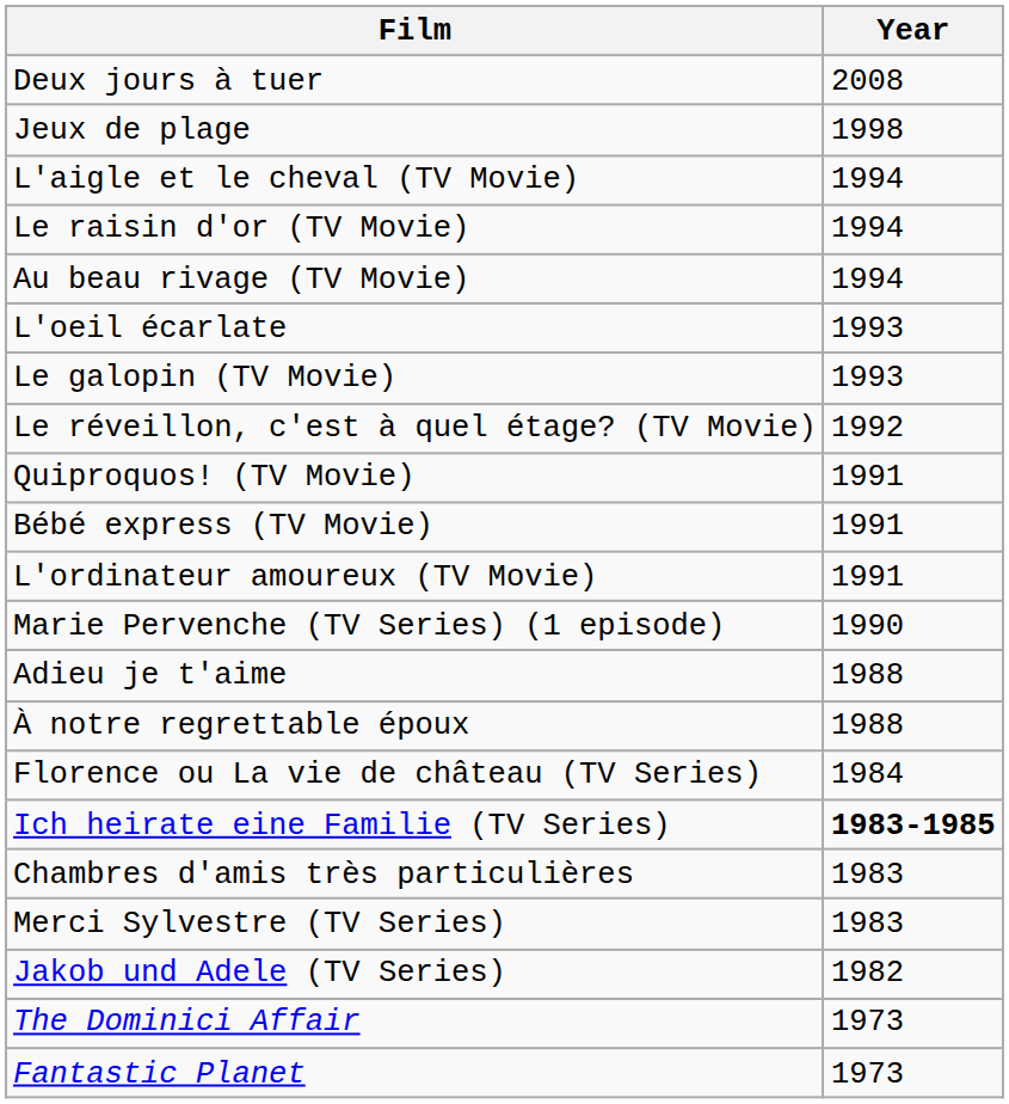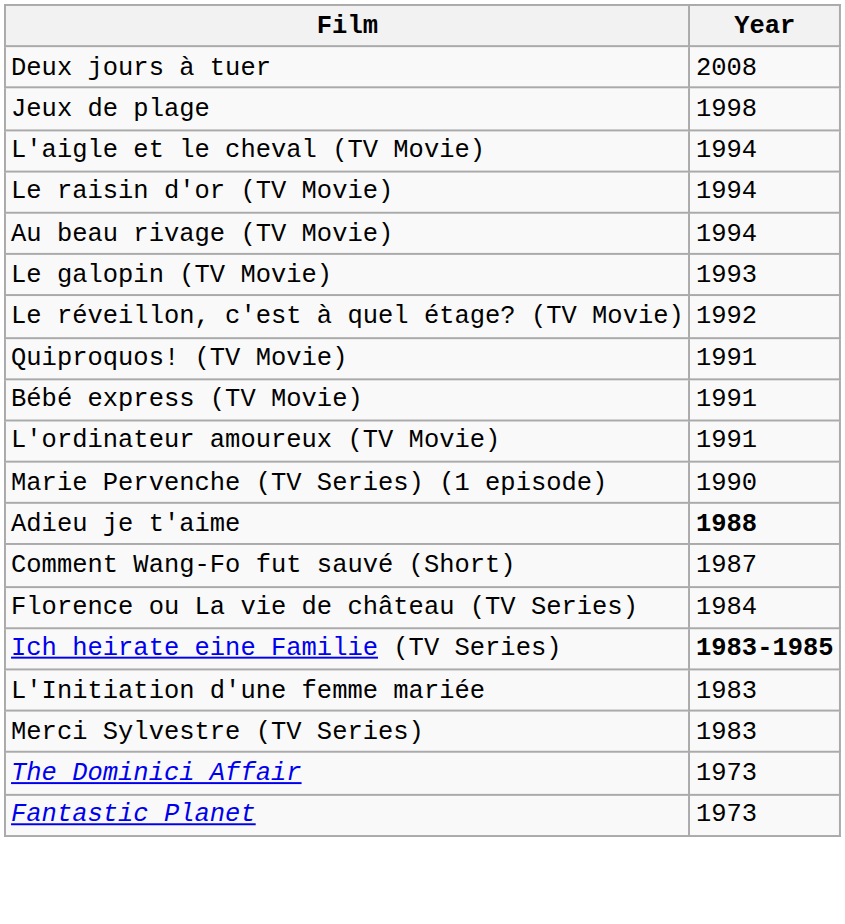- row: L'oeil écarlate | 1993
Adieu je t'aime | Year: normal -> bold
- row: À notre regrettable époux | 1988
+ row: Comment Wang-Fo fut sauvé (Short) | 1987
+ row: L'Initiation d'une femme mariée | 1983
- row: Chambres d'amis très particulières | 1983
- row: Jakob und Adele (TV Series) | 1982
